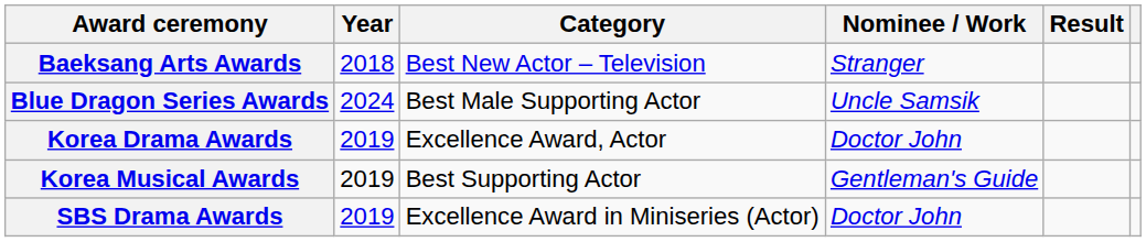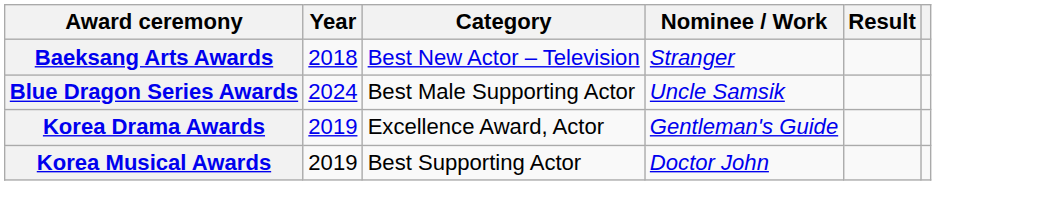Korea Drama Awards | Nominee / Work: Doctor John -> Gentleman's Guide
Korea Musical Awards | Nominee / Work: Gentleman's Guide -> Doctor John
- row: SBS Drama Awards | 2019 | Excellence Award in Miniseries (Actor) | Doctor John
